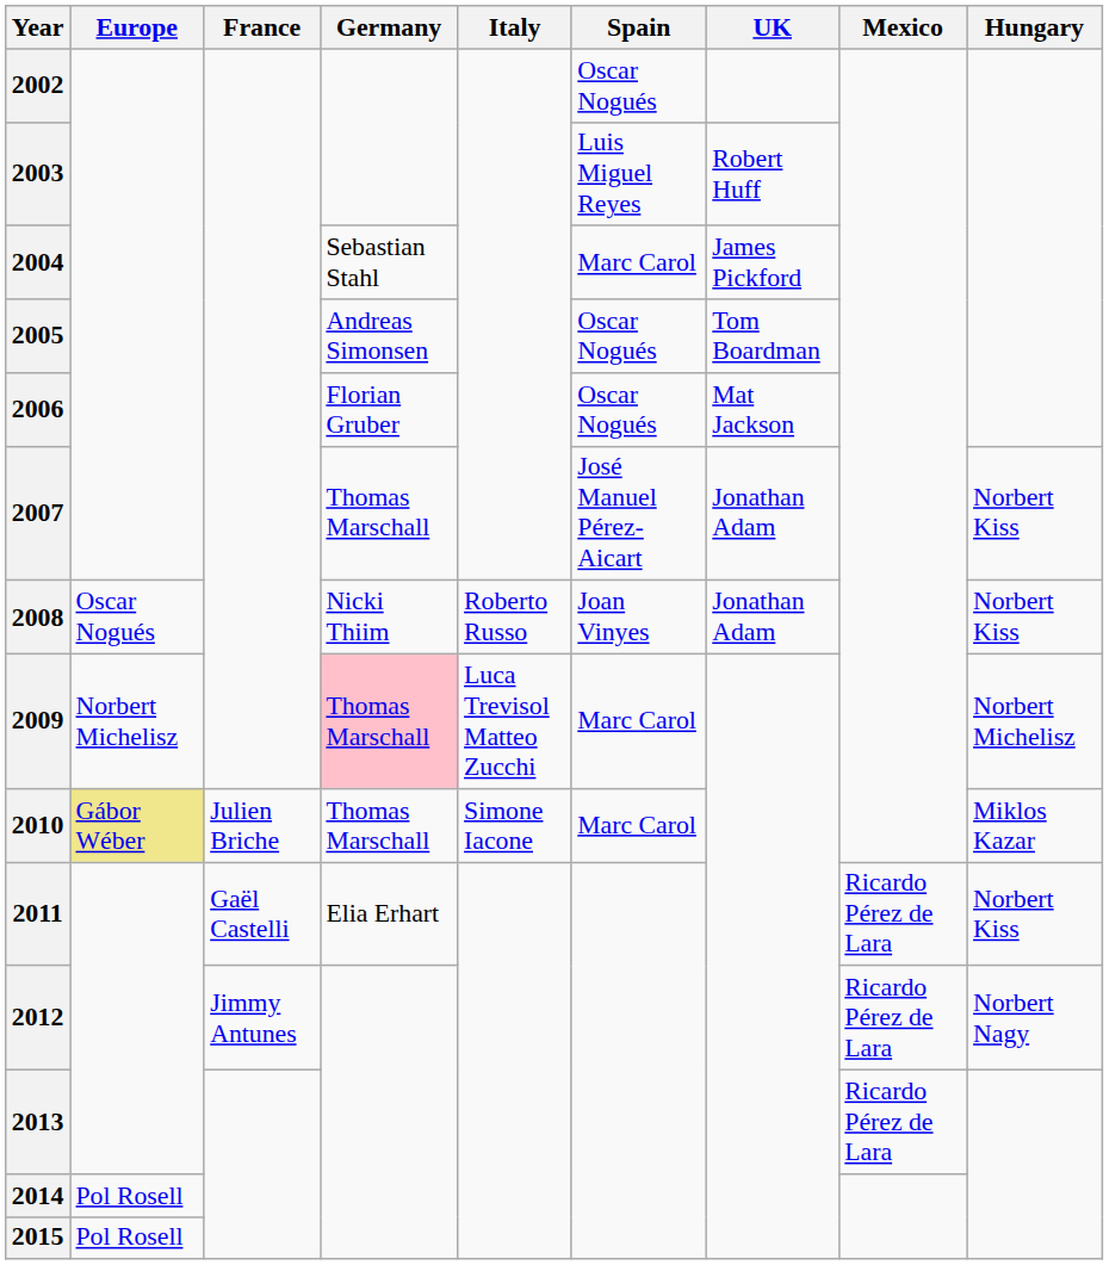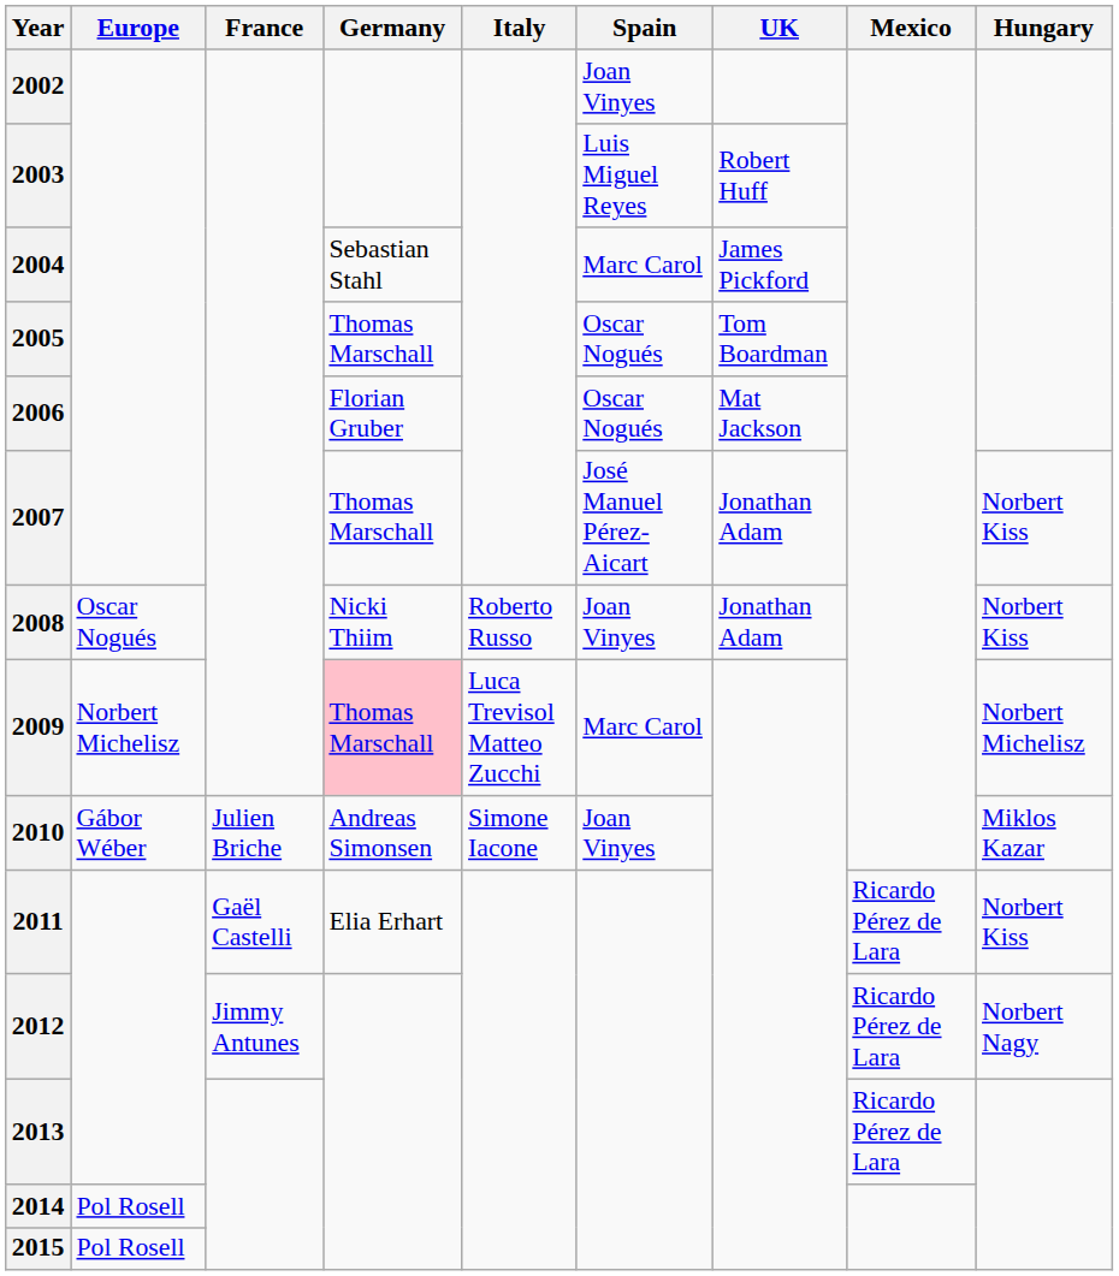2002 | Spain: Oscar Nogués -> Joan Vinyes
2005 | Germany: Andreas Simonsen -> Thomas Marschall
2010 | Europe: khaki background -> no background
2010 | Germany: Thomas Marschall -> Andreas Simonsen
2010 | Spain: Marc Carol -> Joan Vinyes
